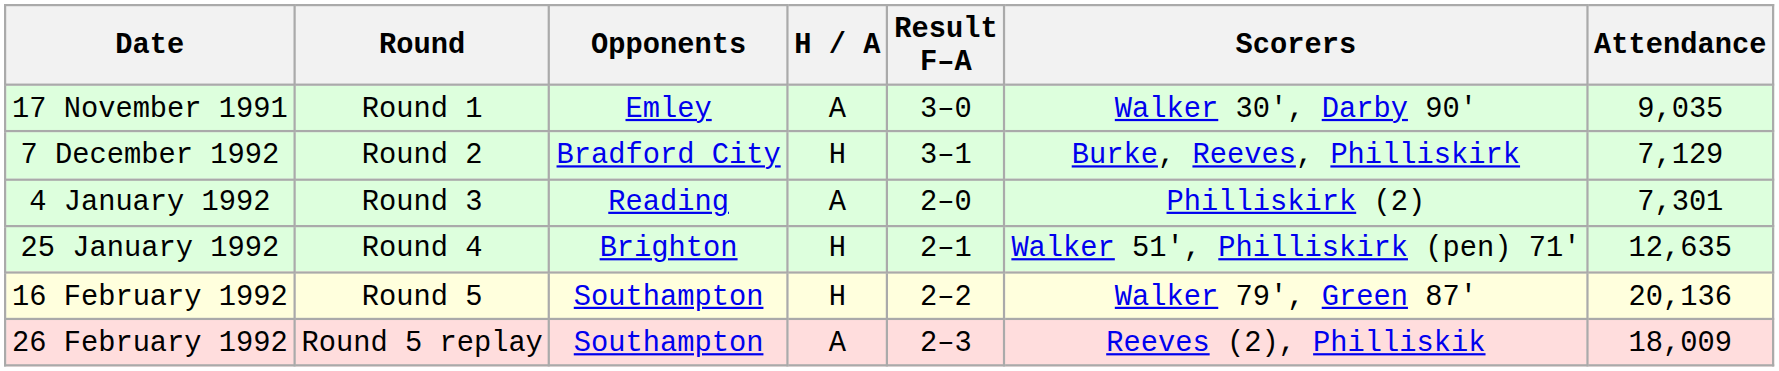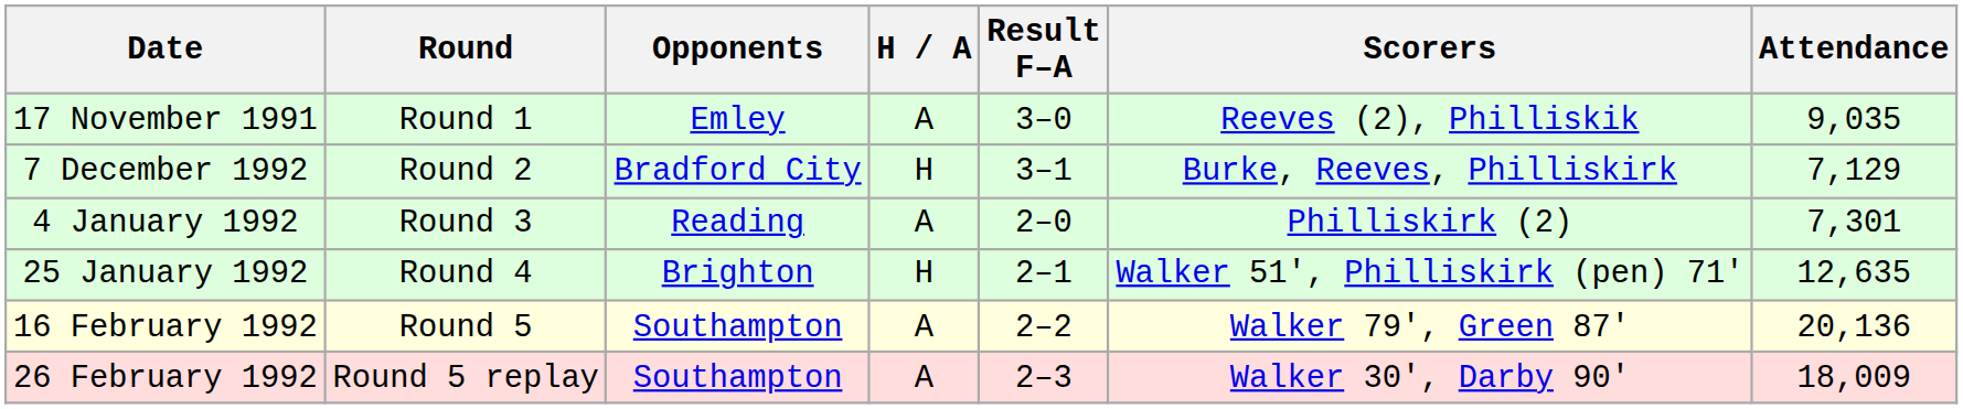17 November 1991 | Scorers: Walker 30', Darby 90' -> Reeves (2), Philliskik
16 February 1992 | H / A: H -> A
26 February 1992 | Scorers: Reeves (2), Philliskik -> Walker 30', Darby 90'
